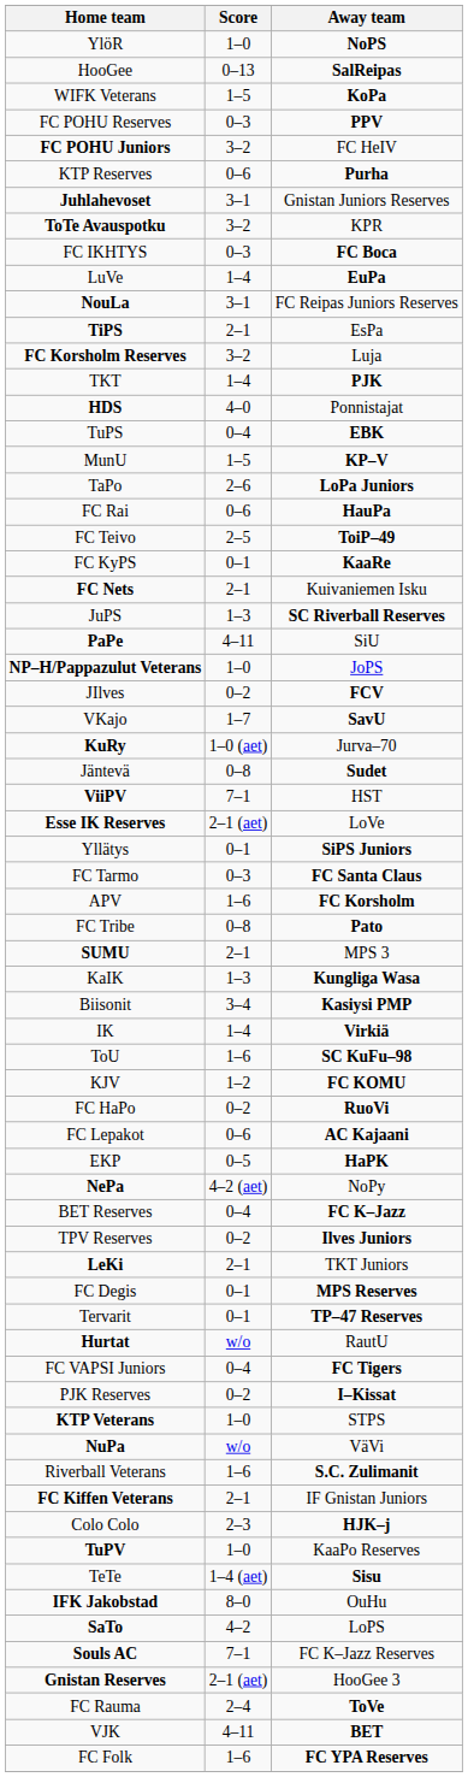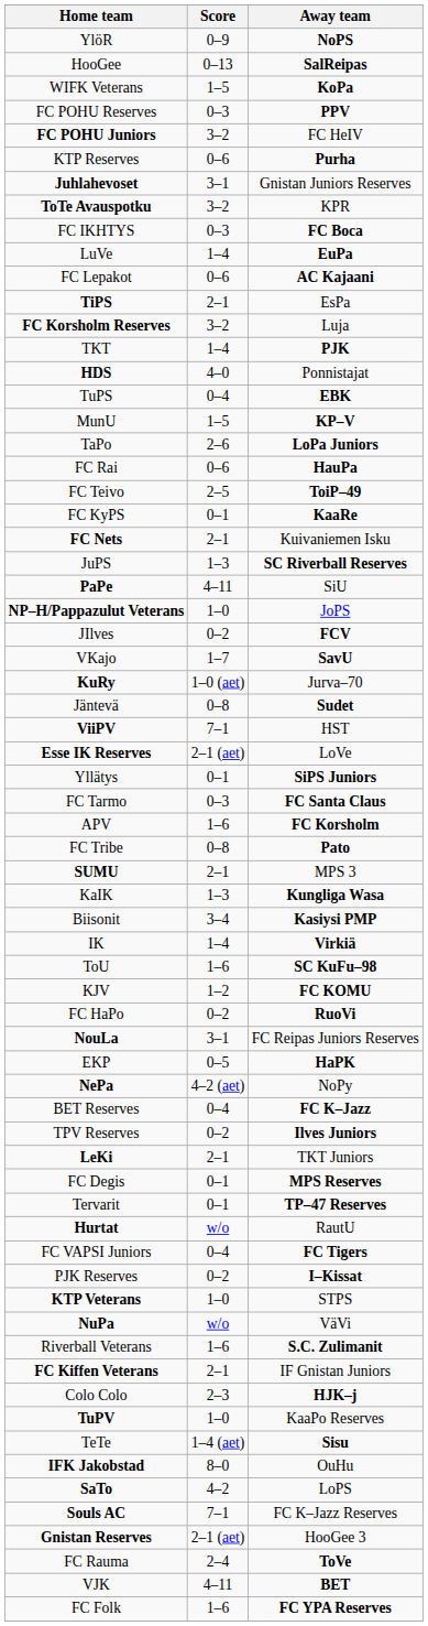YlöR | Score: 1–0 -> 0–9
rows swapped: NouLa <-> FC Lepakot
